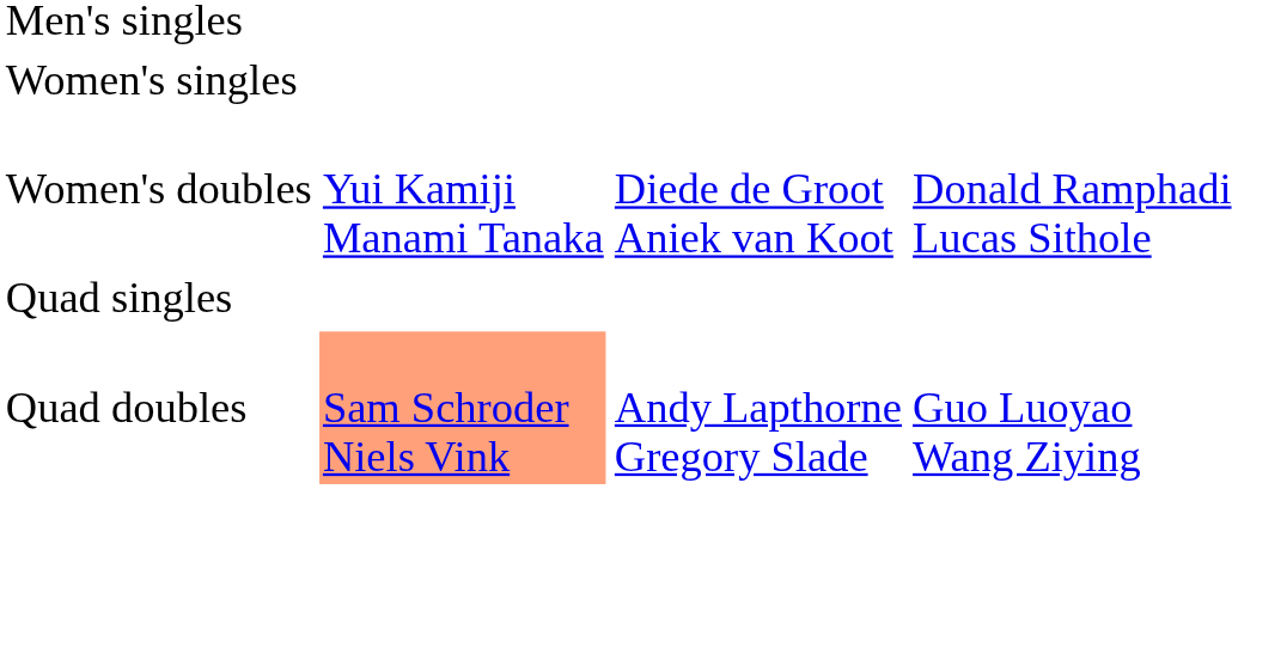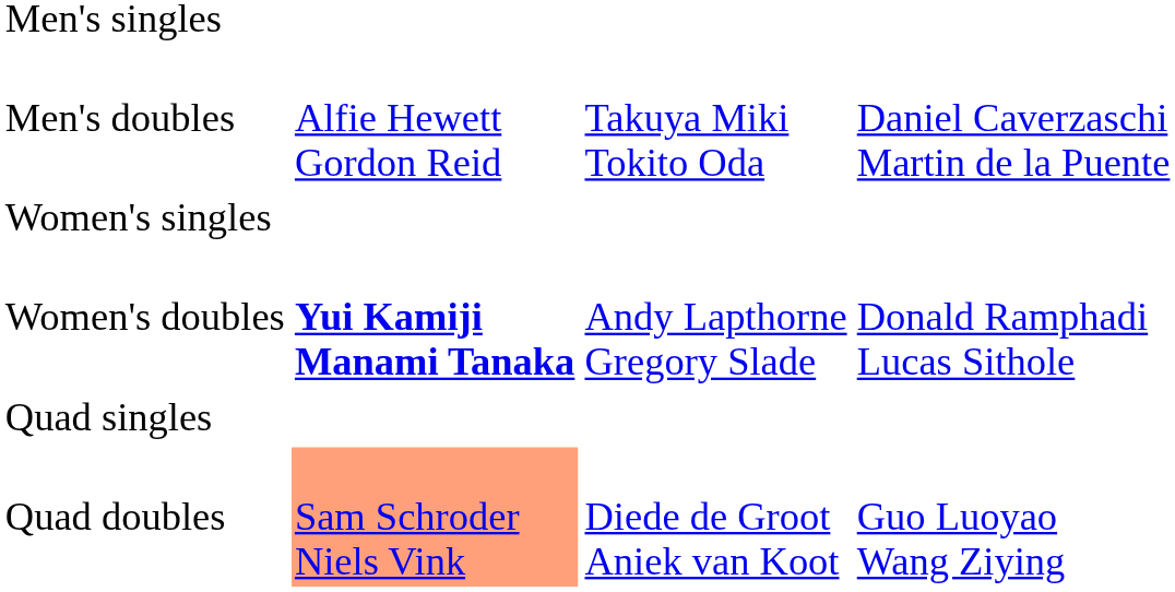+ row: Men's doubles | Alfie Hewett Gordon Reid | Takuya Miki Tokito Oda | Daniel Caverzaschi Martin de la Puente
Women's doubles | column 2: normal -> bold
Women's doubles | column 3: Diede de Groot Aniek van Koot -> Andy Lapthorne Gregory Slade
Quad doubles | column 3: Andy Lapthorne Gregory Slade -> Diede de Groot Aniek van Koot
